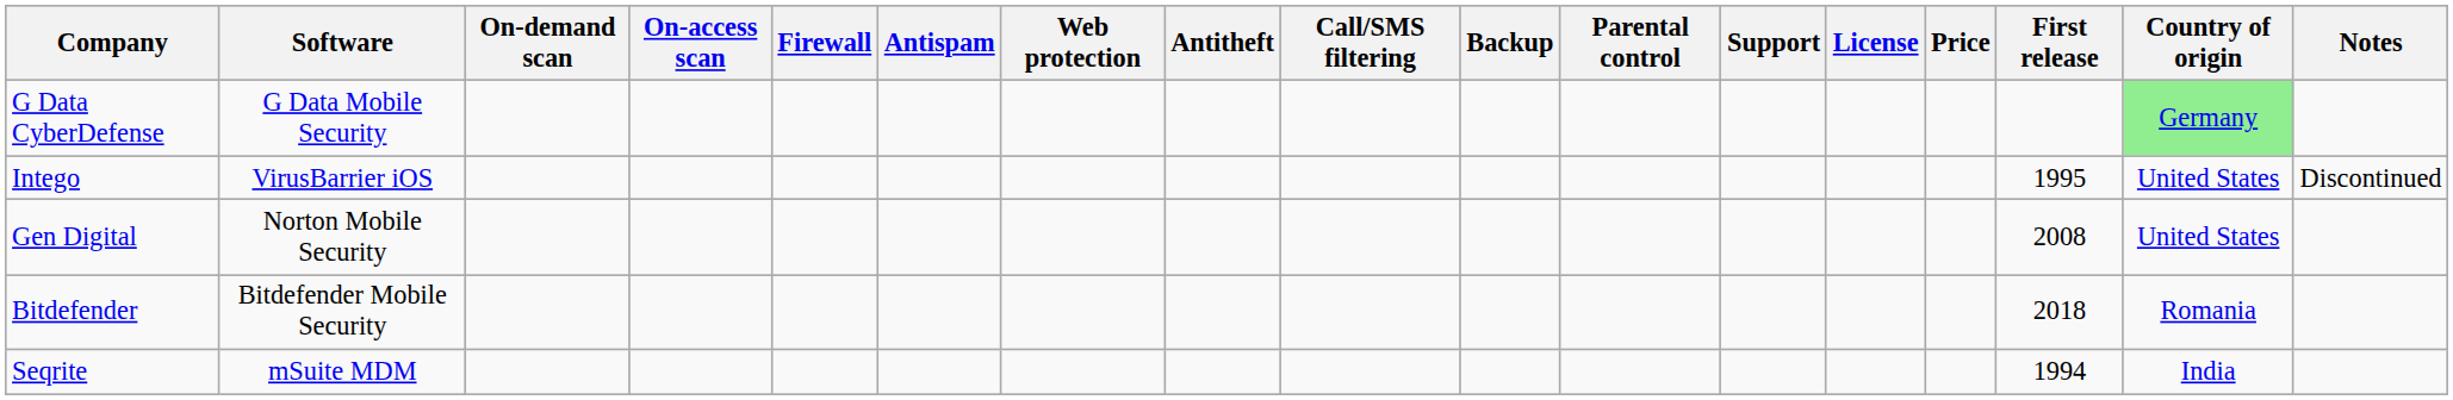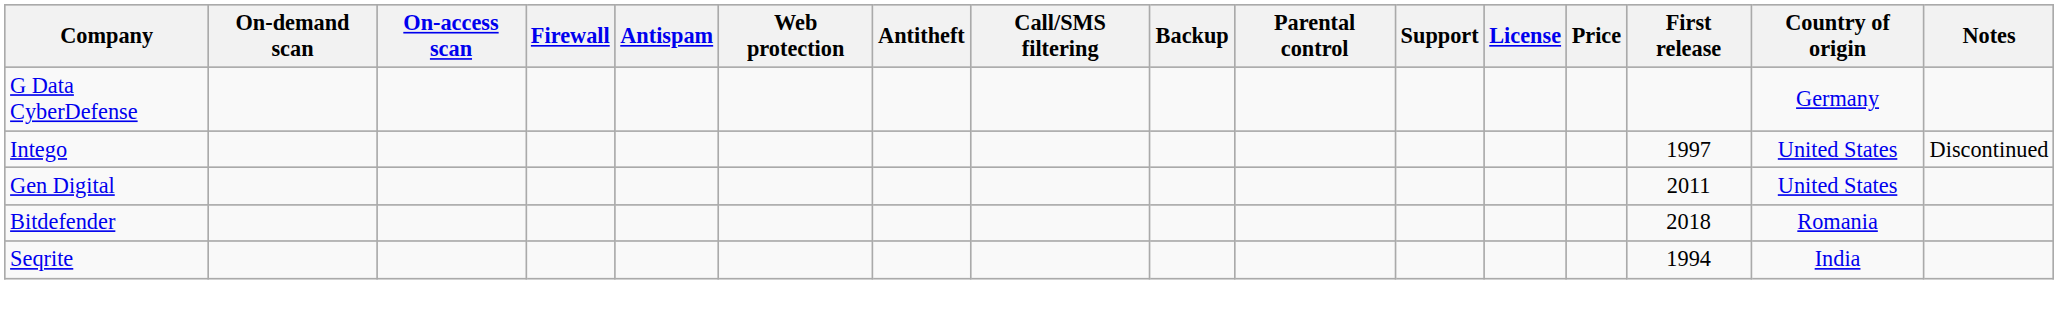- column: Software | G Data Mobile Security | VirusBarrier iOS | Norton Mobile Security | Bitdefender Mobile Security | mSuite MDM
G Data CyberDefense | Country of origin: lightgreen background -> no background
Intego | First release: 1995 -> 1997
Gen Digital | First release: 2008 -> 2011
